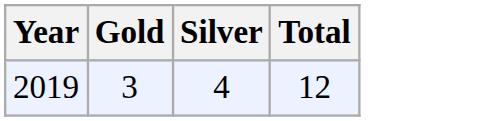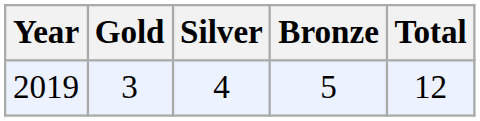+ column: Bronze | 5
